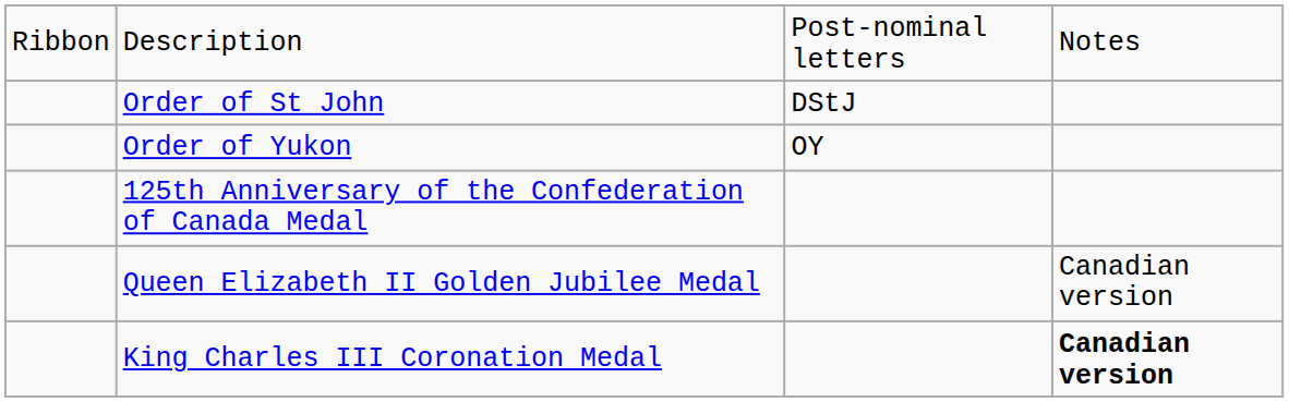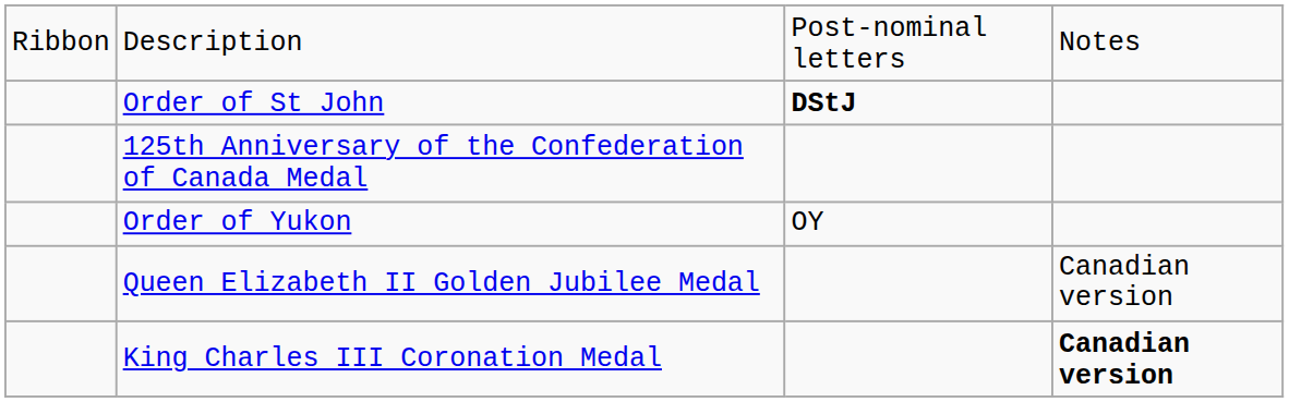Order of St John | column 3: normal -> bold
rows swapped: Order of Yukon <-> 125th Anniversary of the Confederation of Canada Medal
